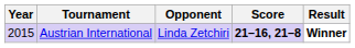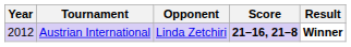Austrian International | Year: 2015 -> 2012
